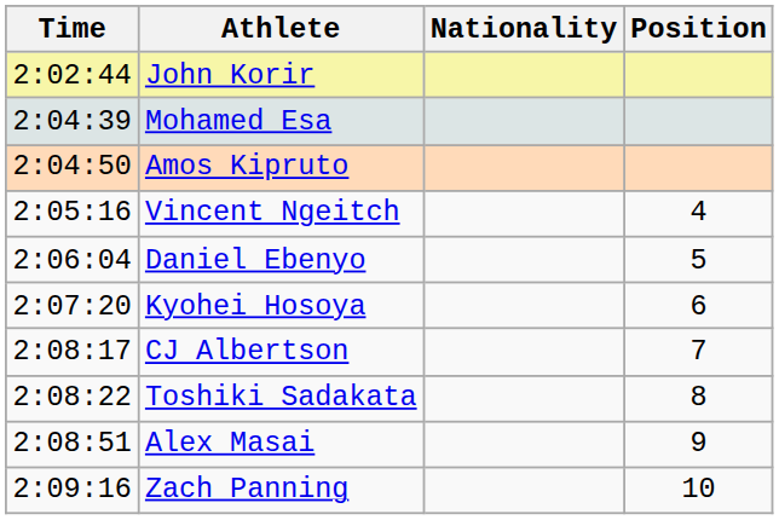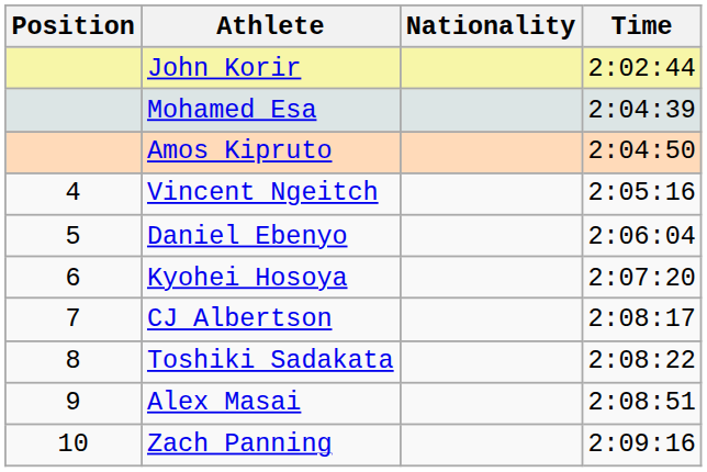columns swapped: Position <-> Time
